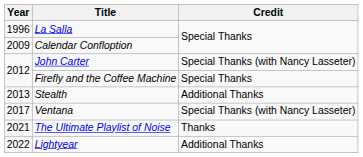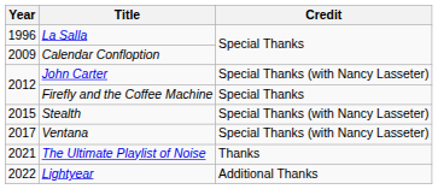Stealth | Year: 2013 -> 2015
Stealth | Credit: Additional Thanks -> Special Thanks (with Nancy Lasseter)
